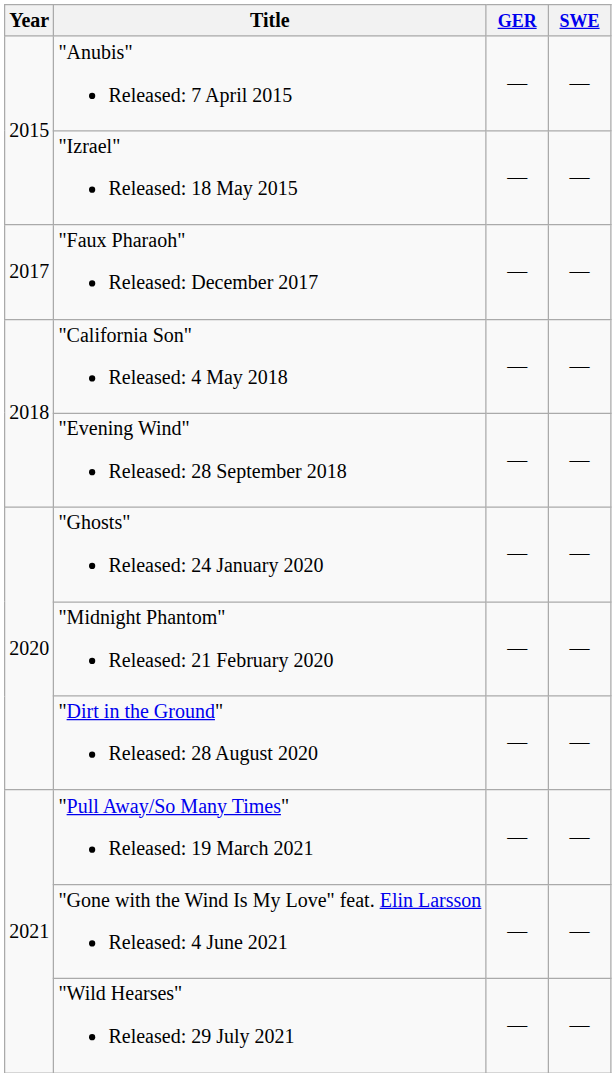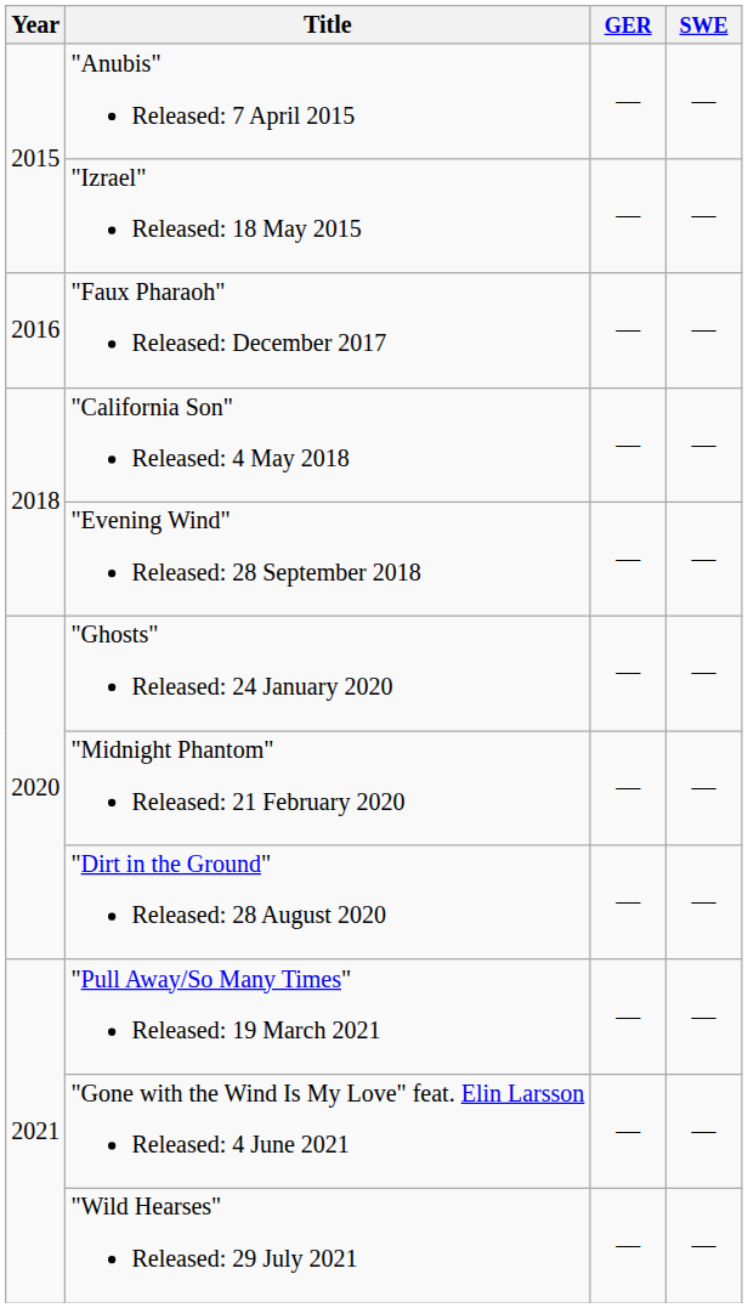"Faux Pharaoh" Released: December 2017 | Year: 2017 -> 2016
